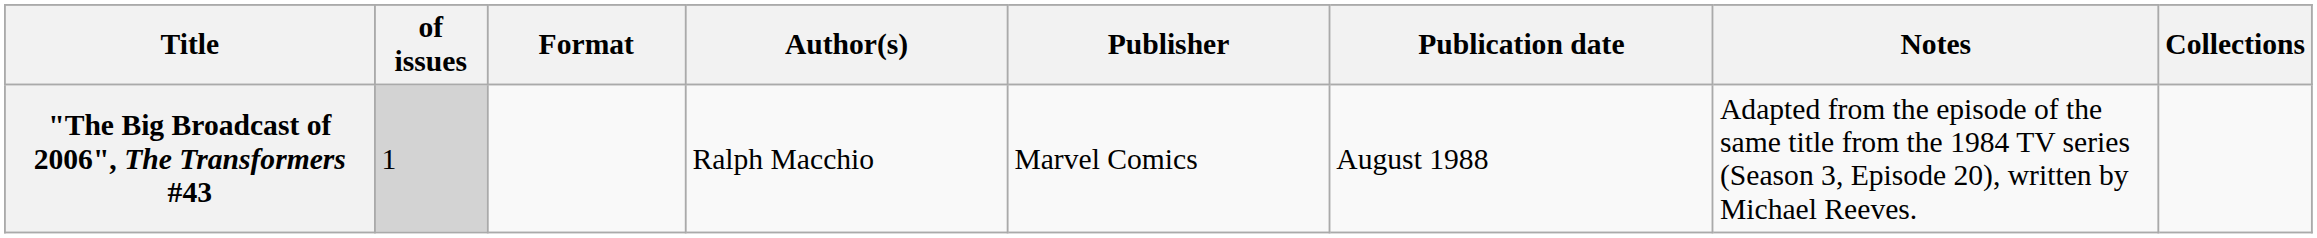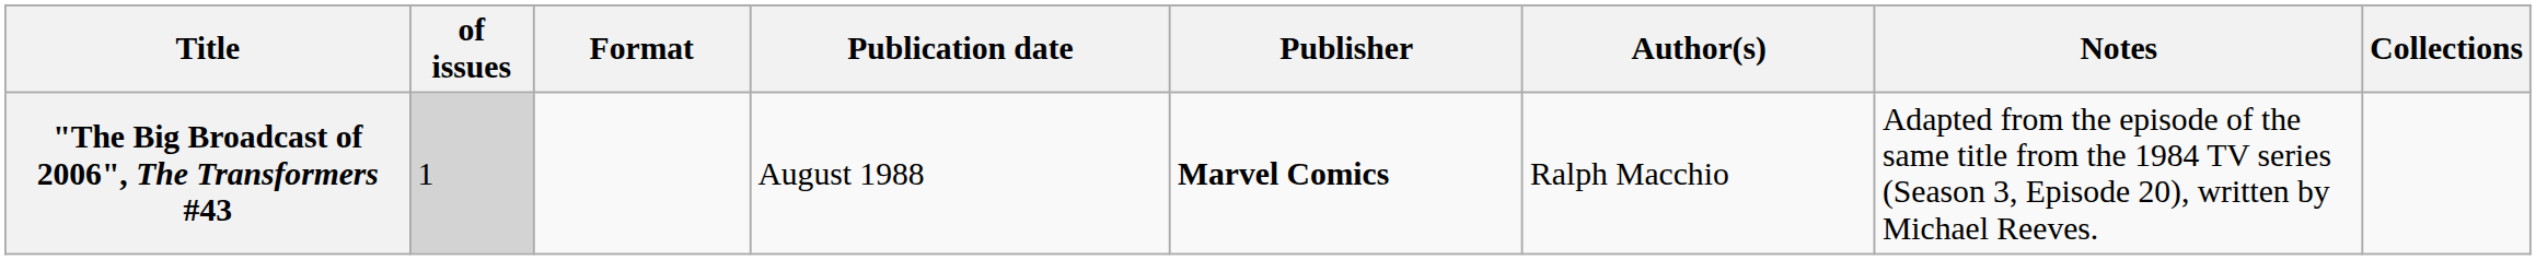columns swapped: Author(s) <-> Publication date
"The Big Broadcast of 2006", The Transformers #43 | Publisher: normal -> bold
